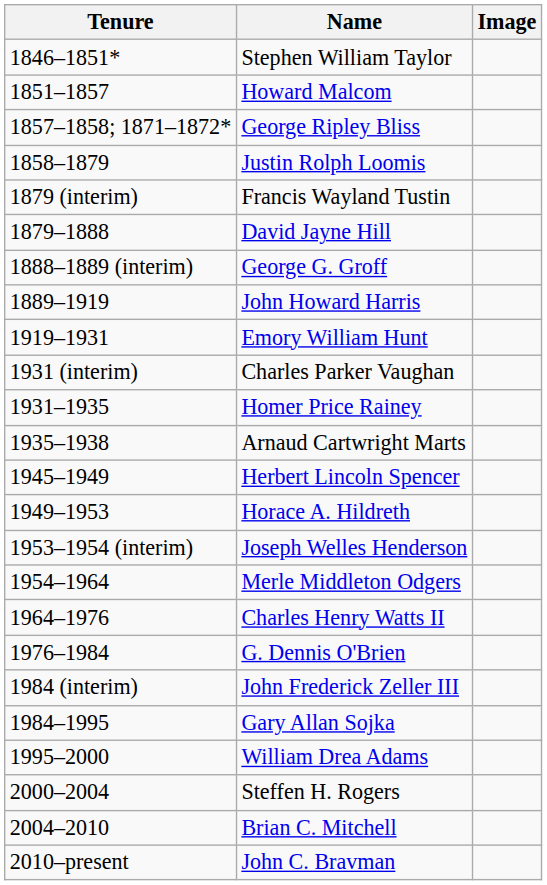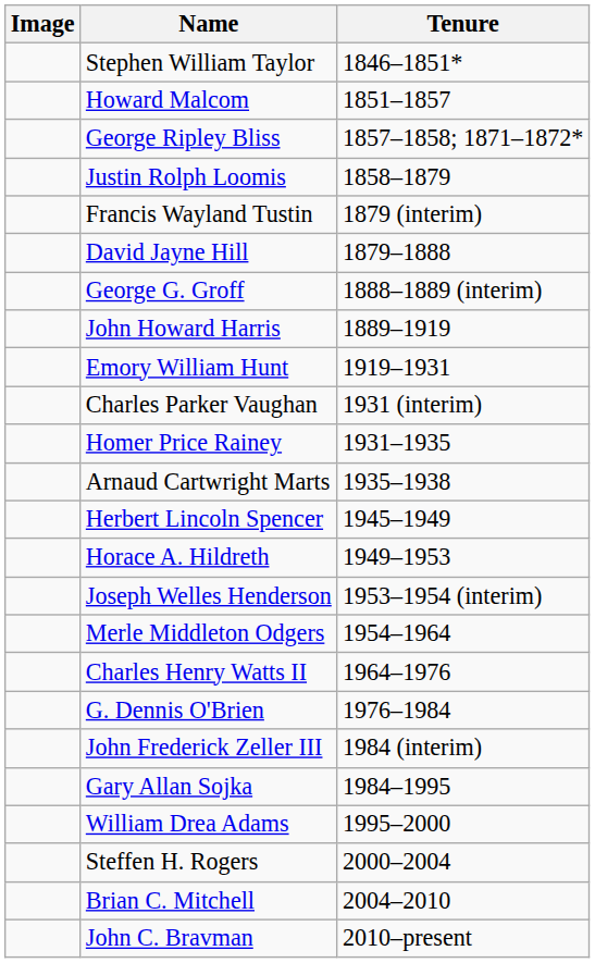columns swapped: Image <-> Tenure
